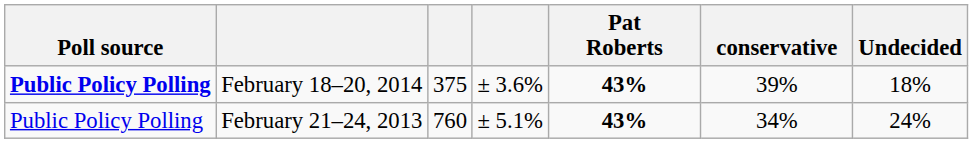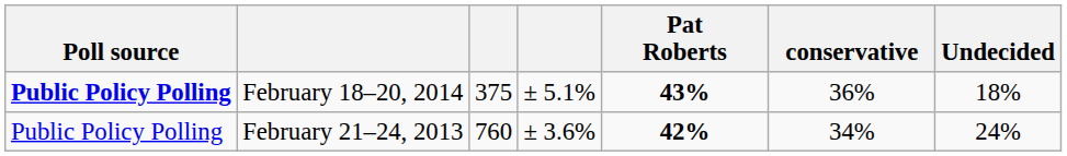February 18–20, 2014 | column 4: ± 3.6% -> ± 5.1%
February 18–20, 2014 | conservative: 39% -> 36%
February 21–24, 2013 | column 4: ± 5.1% -> ± 3.6%
February 21–24, 2013 | Pat Roberts: 43% -> 42%
